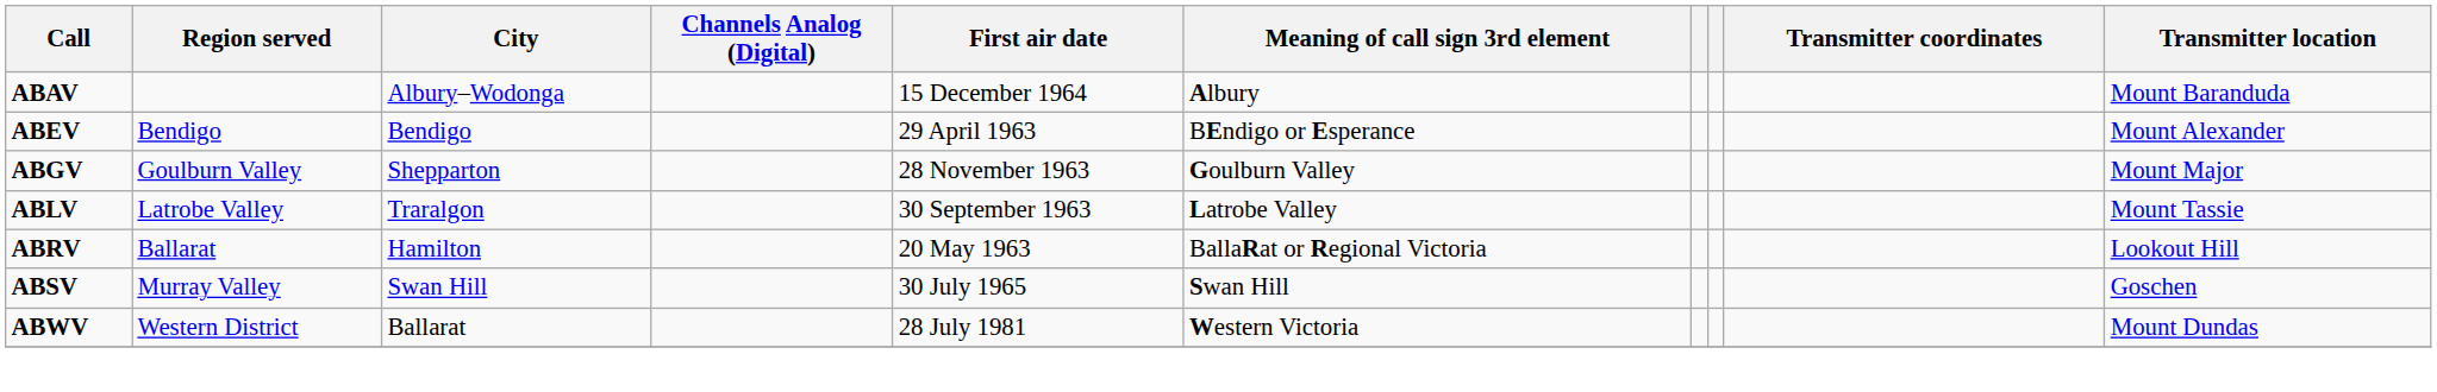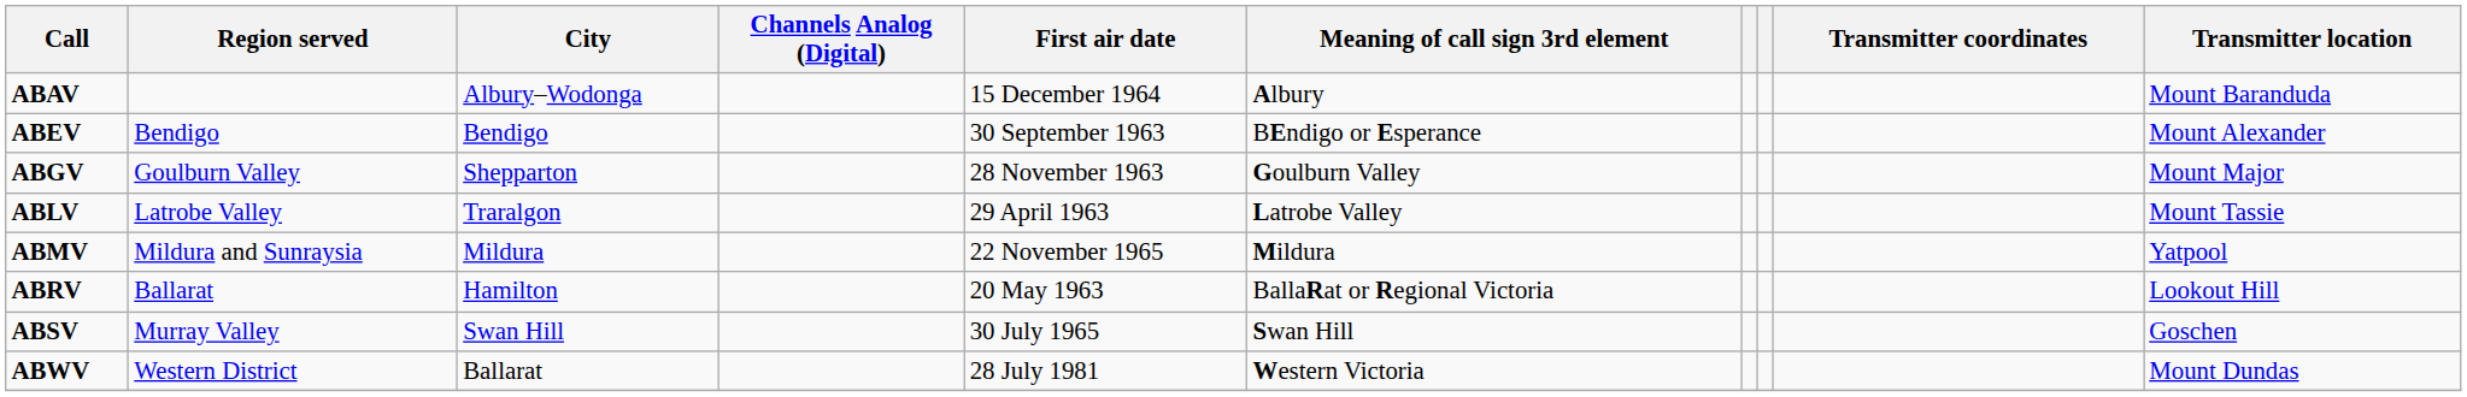ABEV | First air date: 29 April 1963 -> 30 September 1963
ABLV | First air date: 30 September 1963 -> 29 April 1963
+ row: ABMV | Mildura and Sunraysia | Mildura | 22 November 1965 | Mildura | Yatpool
